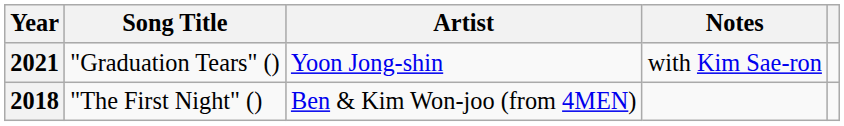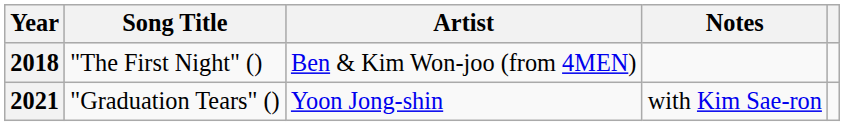rows swapped: 2018 <-> 2021
